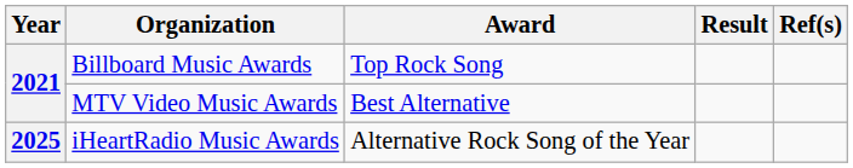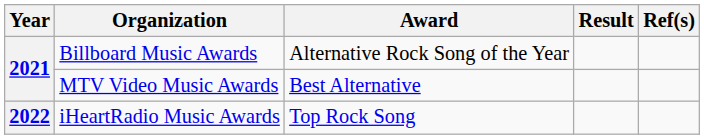Billboard Music Awards | Award: Top Rock Song -> Alternative Rock Song of the Year
iHeartRadio Music Awards | Year: 2025 -> 2022
iHeartRadio Music Awards | Award: Alternative Rock Song of the Year -> Top Rock Song
